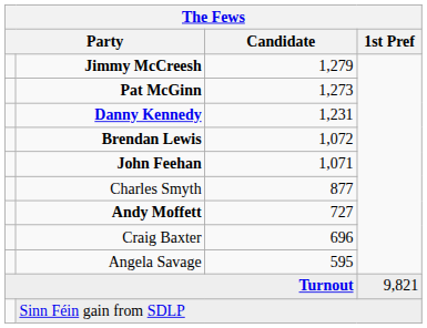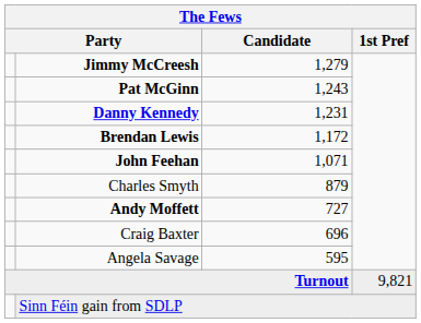Pat McGinn | Candidate: 1,273 -> 1,243
Brendan Lewis | Candidate: 1,072 -> 1,172
Charles Smyth | Candidate: 877 -> 879
